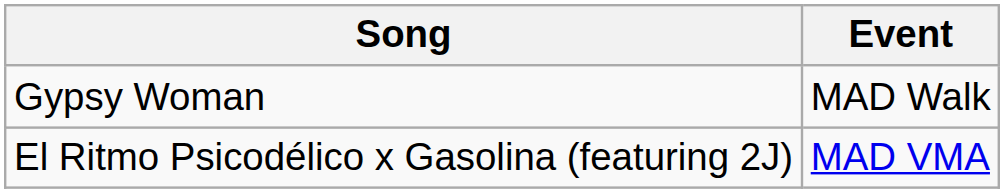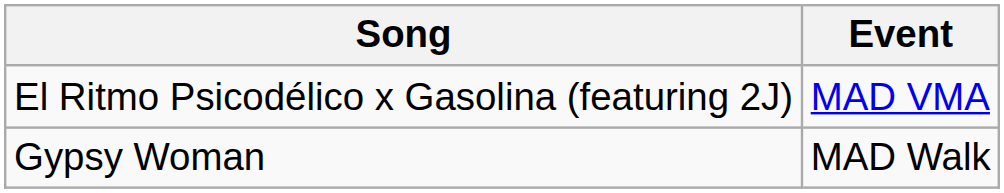rows swapped: Gypsy Woman <-> El Ritmo Psicodélico x Gasolina (featuring 2J)
